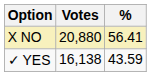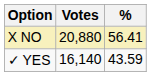✓ YES | Votes: 16,138 -> 16,140
